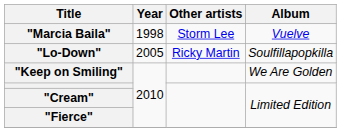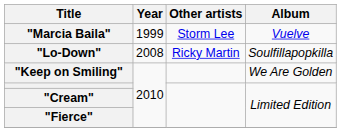"Marcia Baila" | Year: 1998 -> 1999
"Lo-Down" | Year: 2005 -> 2008
